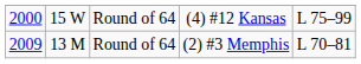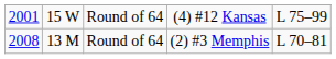(4) #12 Kansas | column 1: 2000 -> 2001
(2) #3 Memphis | column 1: 2009 -> 2008
